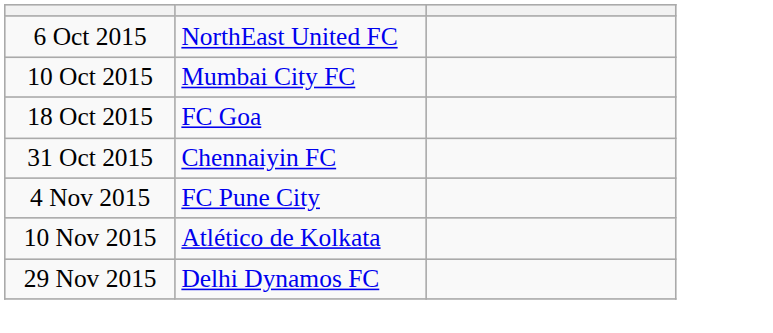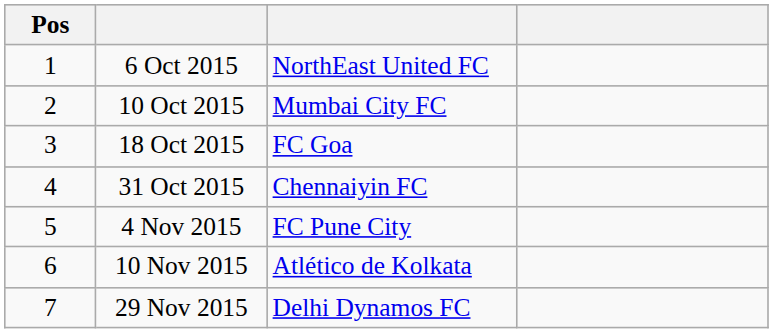+ column: Pos | 1 | 2 | 3 | 4 | 5 | 6 | 7
